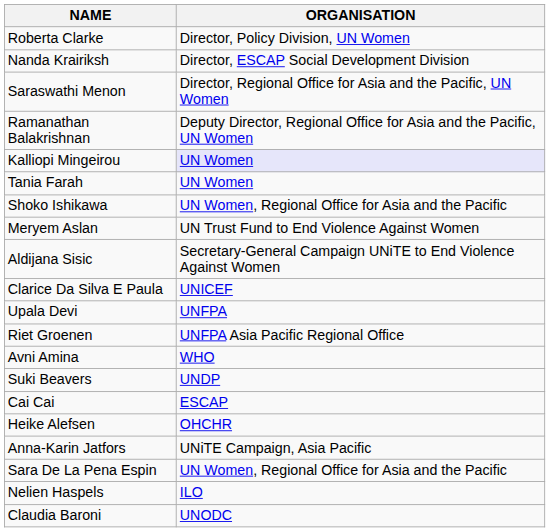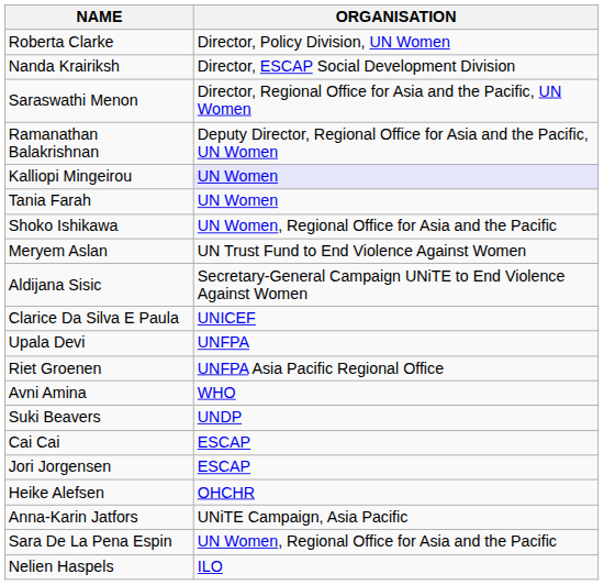+ row: Jori Jorgensen | ESCAP
- row: Claudia Baroni | UNODC
